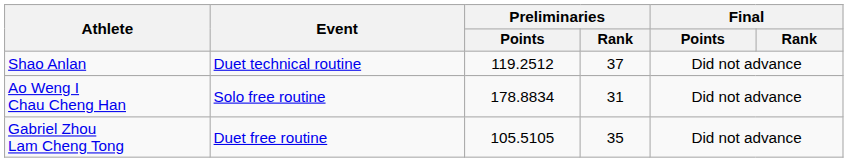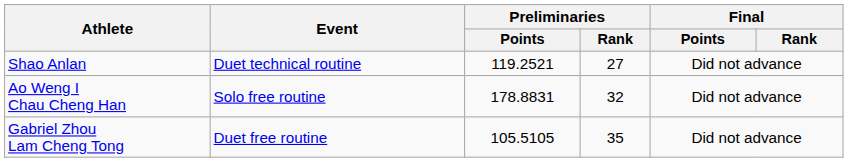Shao Anlan | Preliminaries / Points: 119.2512 -> 119.2521
Shao Anlan | Preliminaries / Rank: 37 -> 27
Ao Weng I Chau Cheng Han | Preliminaries / Points: 178.8834 -> 178.8831
Ao Weng I Chau Cheng Han | Preliminaries / Rank: 31 -> 32
